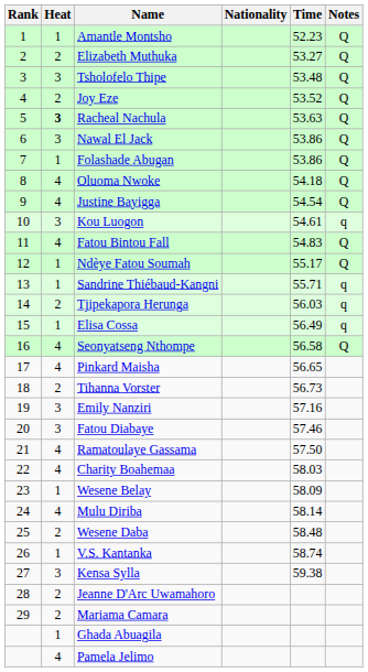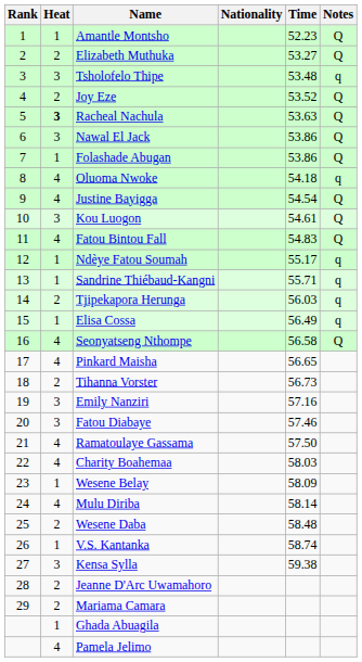Tsholofelo Thipe | Notes: Q -> q
Oluoma Nwoke | Notes: Q -> q
Kou Luogon | Notes: q -> Q
Ndèye Fatou Soumah | Notes: Q -> q
